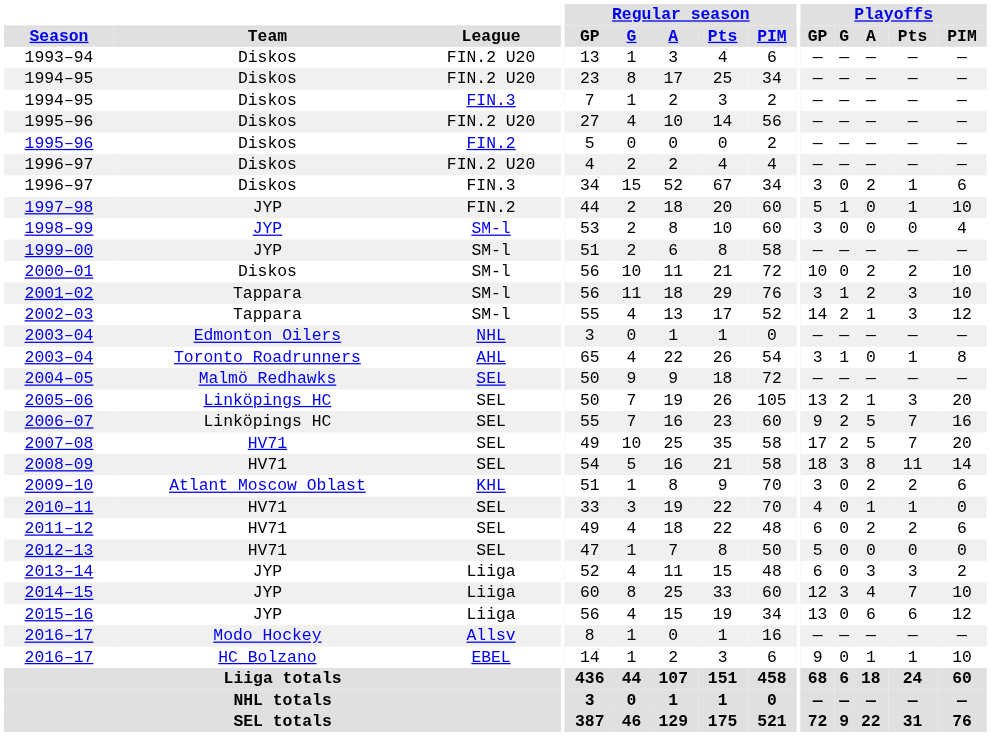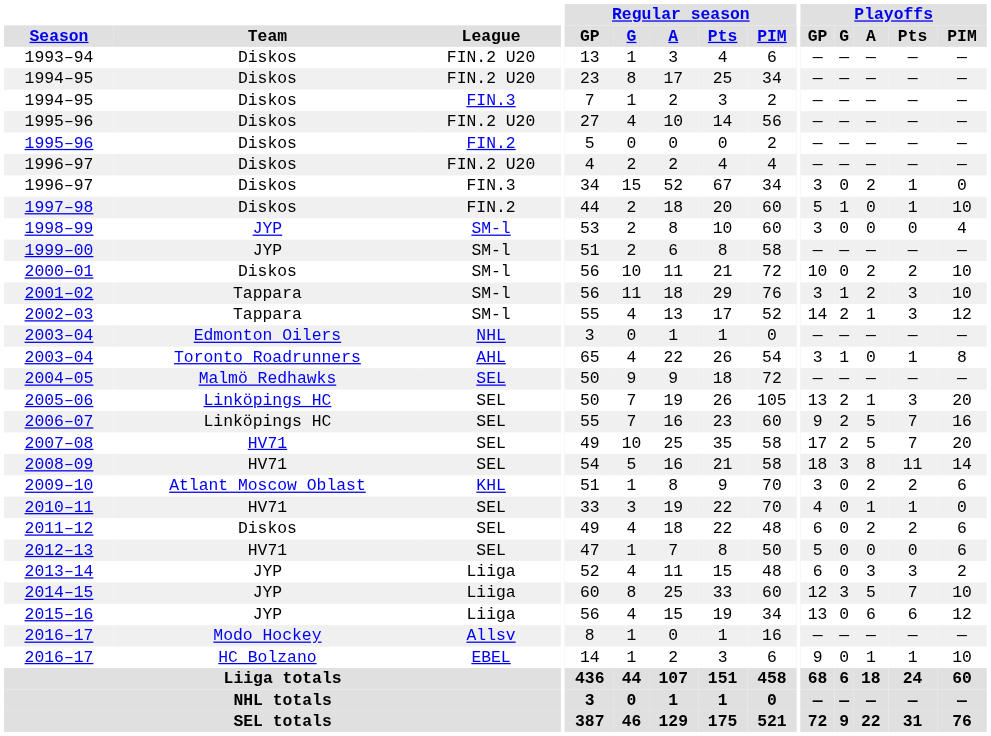1996–97 / FIN.3 | Playoffs / PIM: 6 -> 0
1997–98 | Team: JYP -> Diskos
2011–12 | Team: HV71 -> Diskos
2012–13 | Playoffs / PIM: 0 -> 6
2014–15 | Playoffs / A: 4 -> 5
